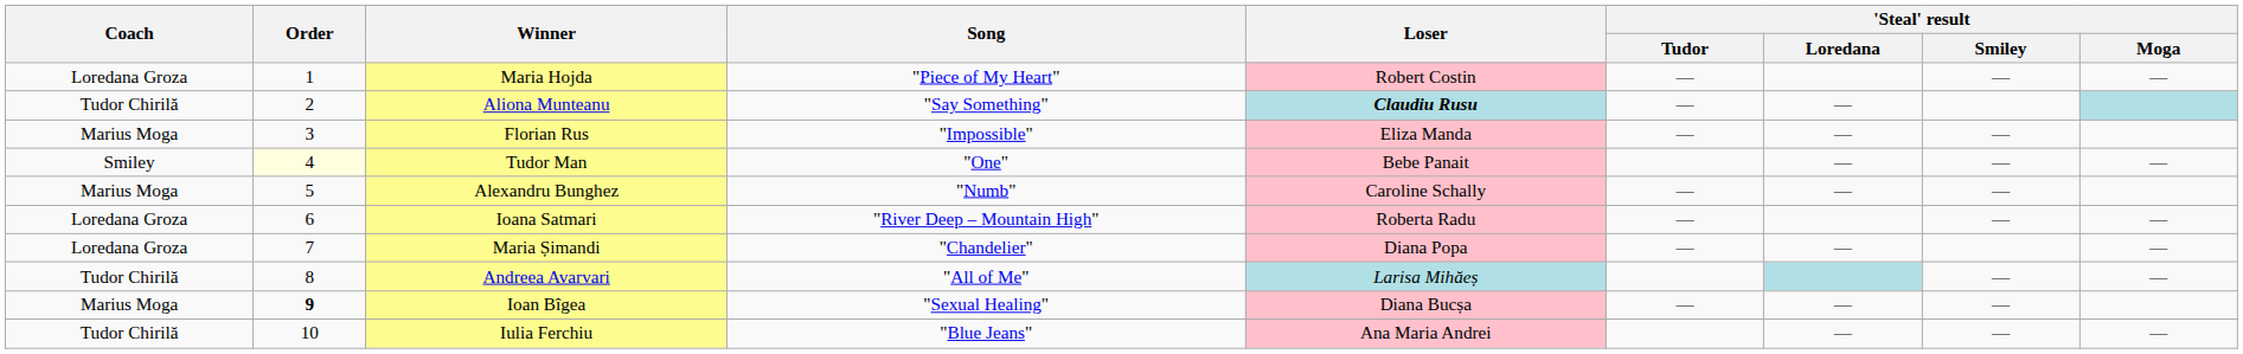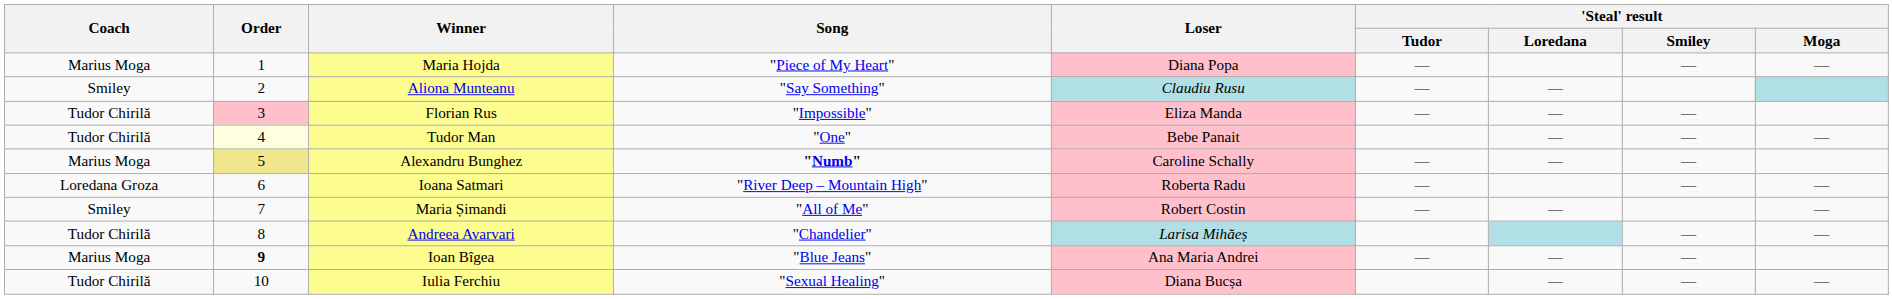Maria Hojda | Coach: Loredana Groza -> Marius Moga
Maria Hojda | Loser: Robert Costin -> Diana Popa
Aliona Munteanu | Coach: Tudor Chirilă -> Smiley
Aliona Munteanu | Loser: bold -> normal
Florian Rus | Coach: Marius Moga -> Tudor Chirilă
Florian Rus | Order: no background -> pink background
Tudor Man | Coach: Smiley -> Tudor Chirilă
Alexandru Bunghez | Order: no background -> khaki background
Alexandru Bunghez | Song: normal -> bold
Maria Șimandi | Coach: Loredana Groza -> Smiley
Maria Șimandi | Song: "Chandelier" -> "All of Me"
Maria Șimandi | Loser: Diana Popa -> Robert Costin
Andreea Avarvari | Song: "All of Me" -> "Chandelier"
Ioan Bîgea | Song: "Sexual Healing" -> "Blue Jeans"
Ioan Bîgea | Loser: Diana Bucșa -> Ana Maria Andrei
Iulia Ferchiu | Song: "Blue Jeans" -> "Sexual Healing"
Iulia Ferchiu | Loser: Ana Maria Andrei -> Diana Bucșa
